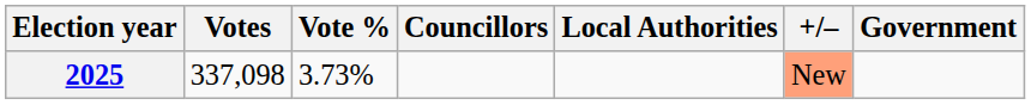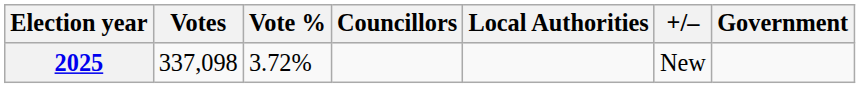2025 | Vote %: 3.73% -> 3.72%
2025 | +/–: lightsalmon background -> no background
